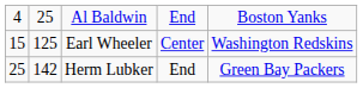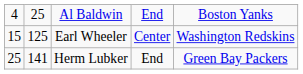Herm Lubker | column 2: 142 -> 141
